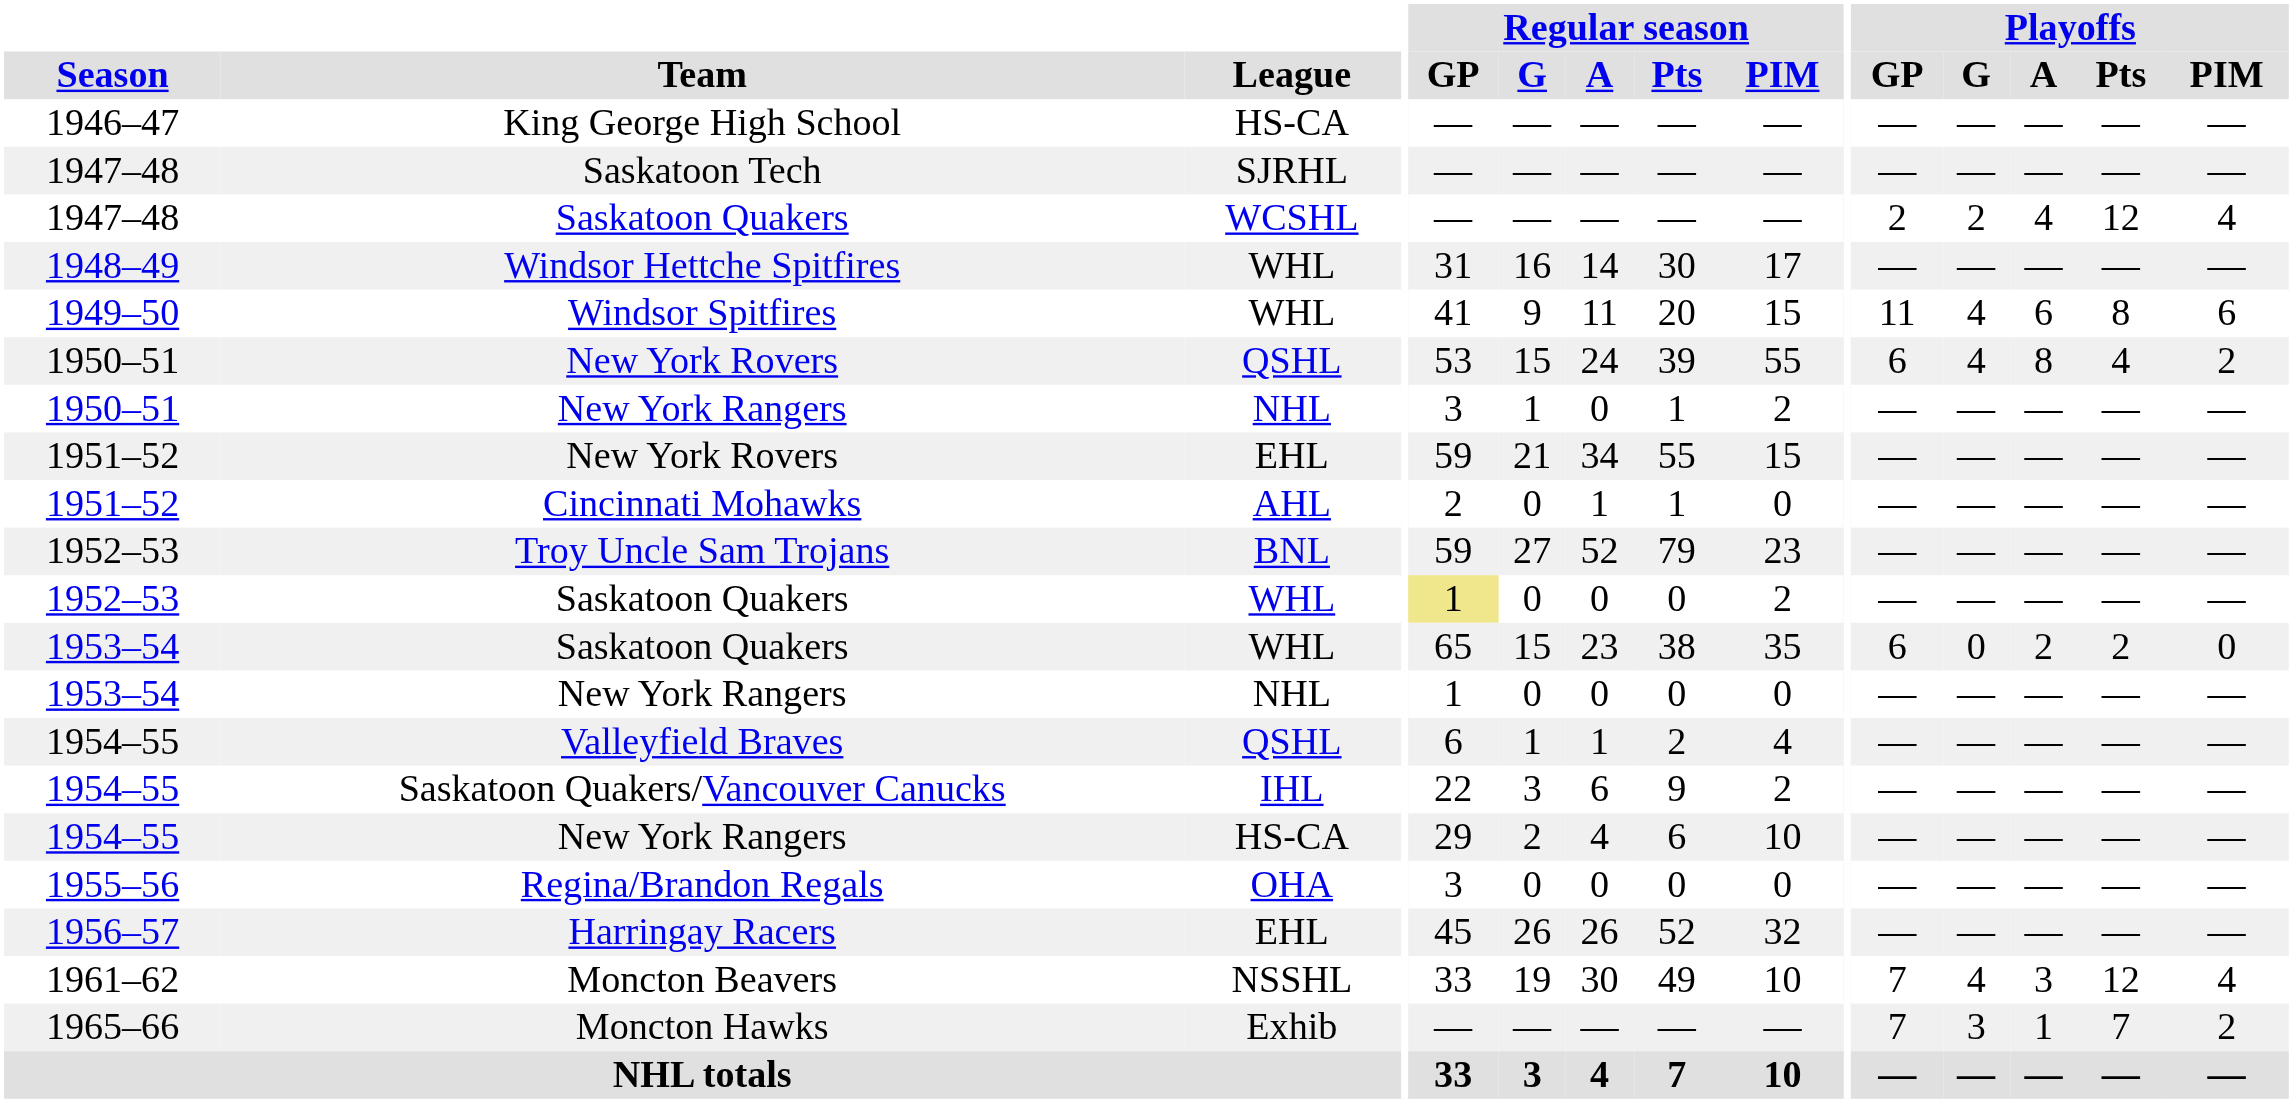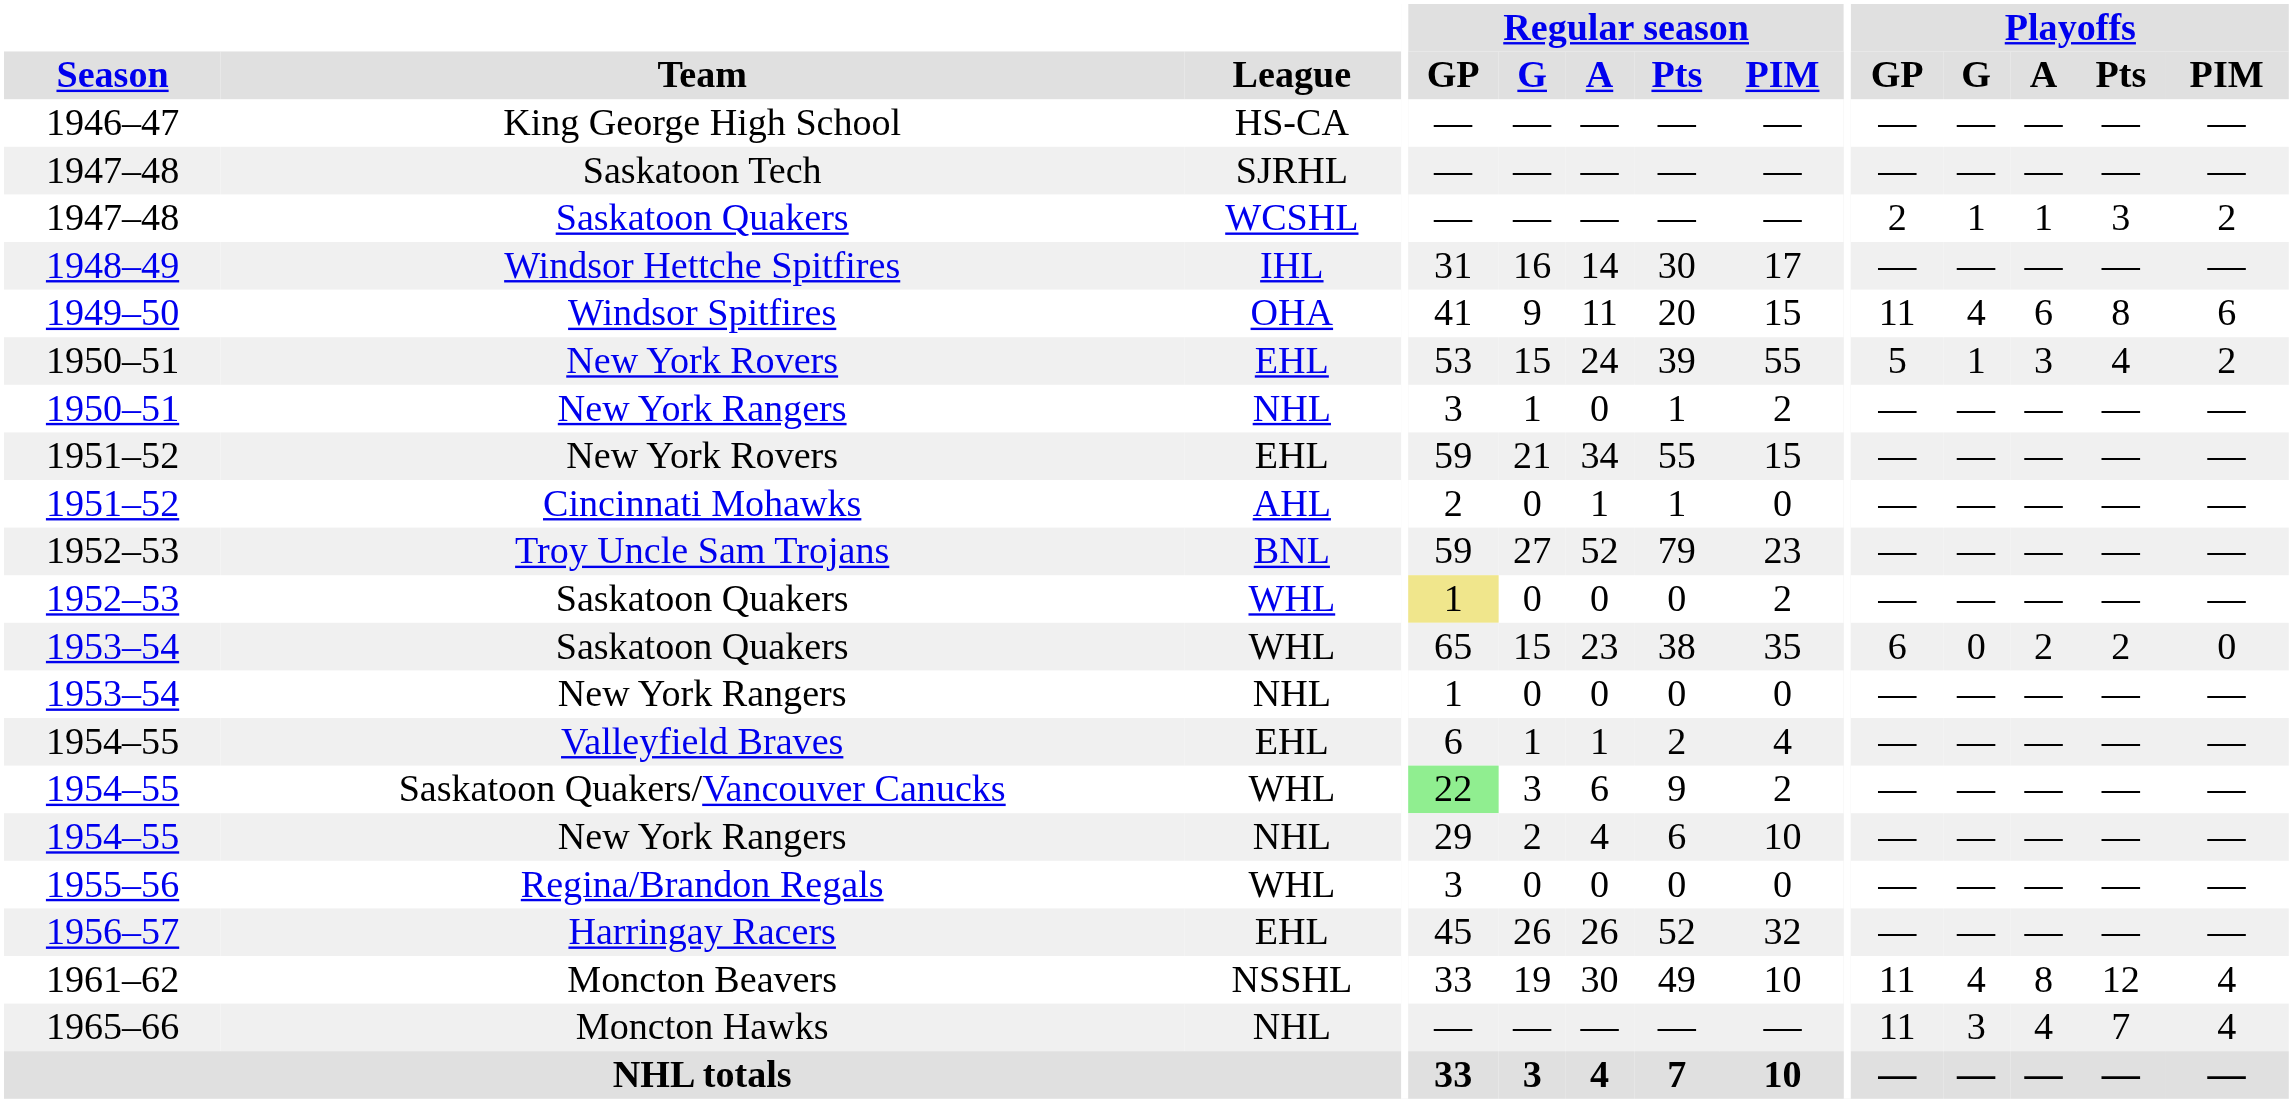1947–48 / Saskatoon Quakers | Playoffs / G: 2 -> 1
1947–48 / Saskatoon Quakers | Playoffs / A: 4 -> 1
1947–48 / Saskatoon Quakers | Playoffs / Pts: 12 -> 3
1947–48 / Saskatoon Quakers | Playoffs / PIM: 4 -> 2
Windsor Hettche Spitfires | League: WHL -> IHL
Windsor Spitfires | League: WHL -> OHA
1950–51 / New York Rovers | League: QSHL -> EHL
1950–51 / New York Rovers | Playoffs / GP: 6 -> 5
1950–51 / New York Rovers | Playoffs / G: 4 -> 1
1950–51 / New York Rovers | Playoffs / A: 8 -> 3
Valleyfield Braves | League: QSHL -> EHL
Saskatoon Quakers/Vancouver Canucks | League: IHL -> WHL
Saskatoon Quakers/Vancouver Canucks | Regular season / GP: no background -> lightgreen background
1954–55 / New York Rangers | League: HS-CA -> NHL
Regina/Brandon Regals | League: OHA -> WHL
Moncton Beavers | Playoffs / GP: 7 -> 11
Moncton Beavers | Playoffs / A: 3 -> 8
Moncton Hawks | League: Exhib -> NHL
Moncton Hawks | Playoffs / GP: 7 -> 11
Moncton Hawks | Playoffs / A: 1 -> 4
Moncton Hawks | Playoffs / PIM: 2 -> 4
